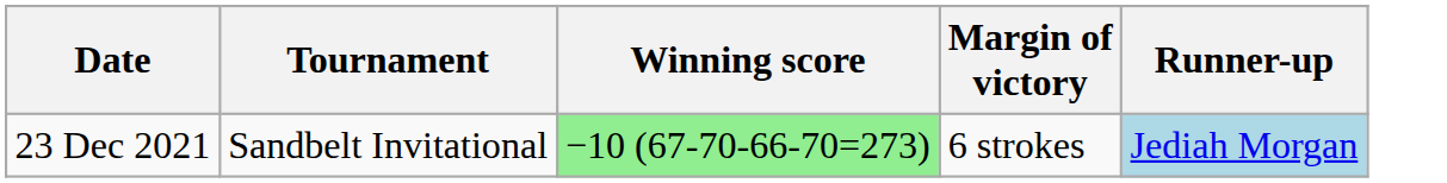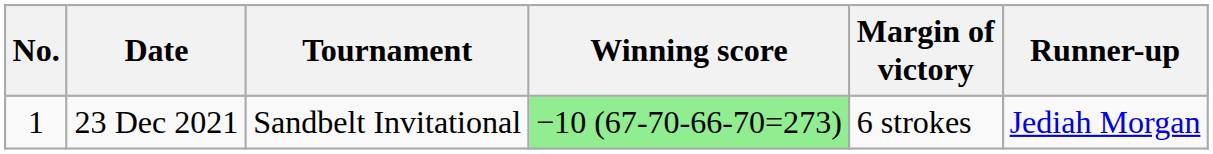+ column: No. | 1
23 Dec 2021 | Runner-up: lightblue background -> no background
